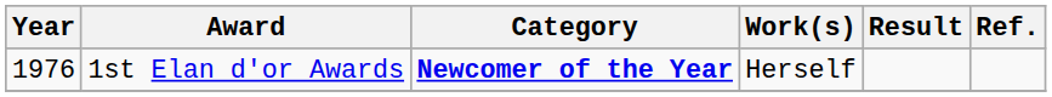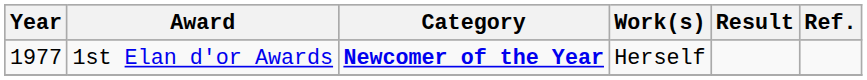1st Elan d'or Awards | Year: 1976 -> 1977
